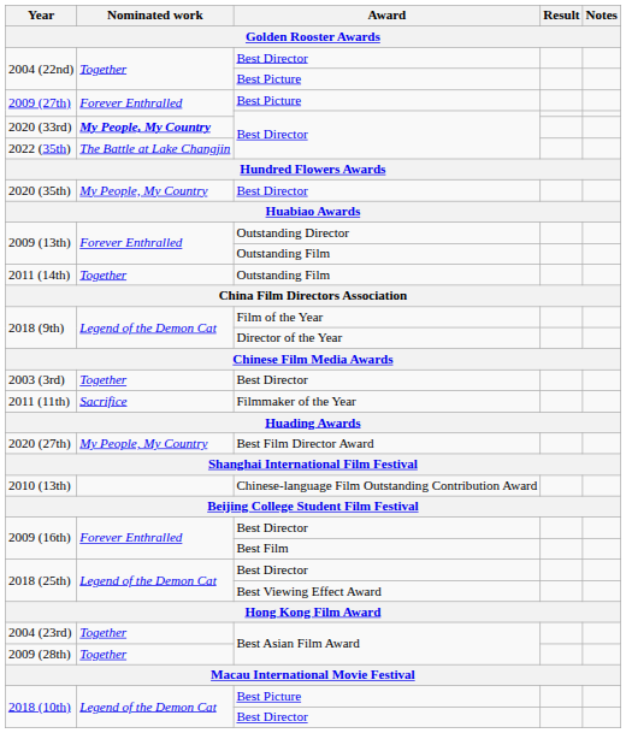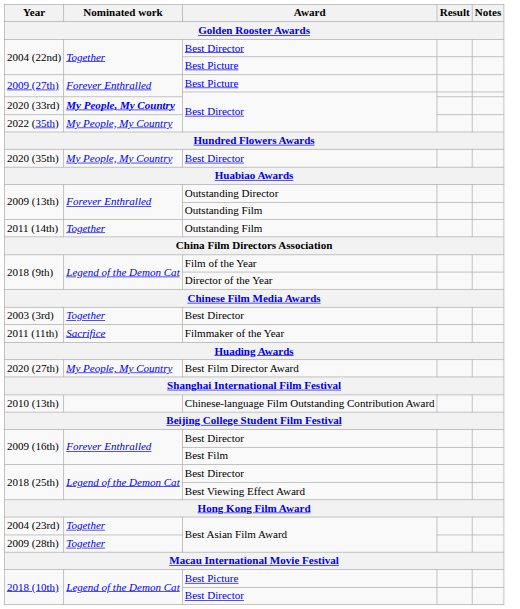2022 (35th) | Nominated work: The Battle at Lake Changjin -> My People, My Country
